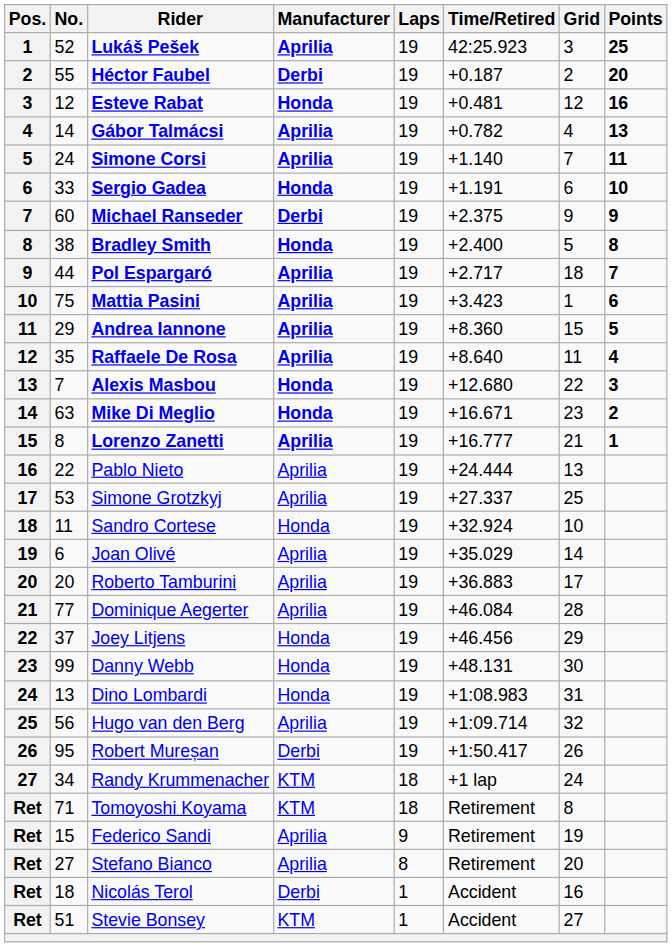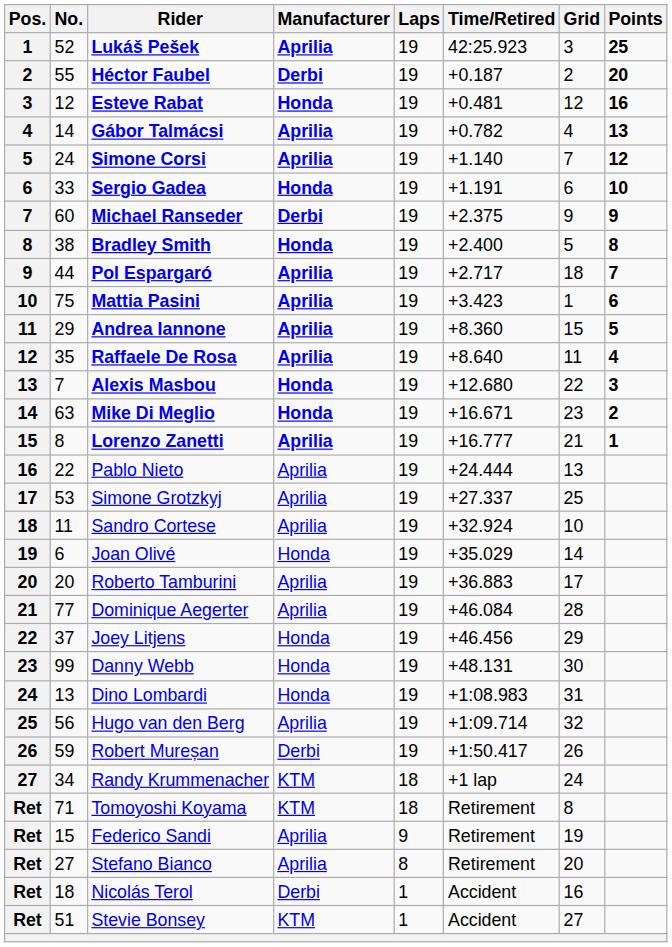Simone Corsi | Points: 11 -> 12
Sandro Cortese | Manufacturer: Honda -> Aprilia
Joan Olivé | Manufacturer: Aprilia -> Honda
Robert Mureșan | No.: 95 -> 59
